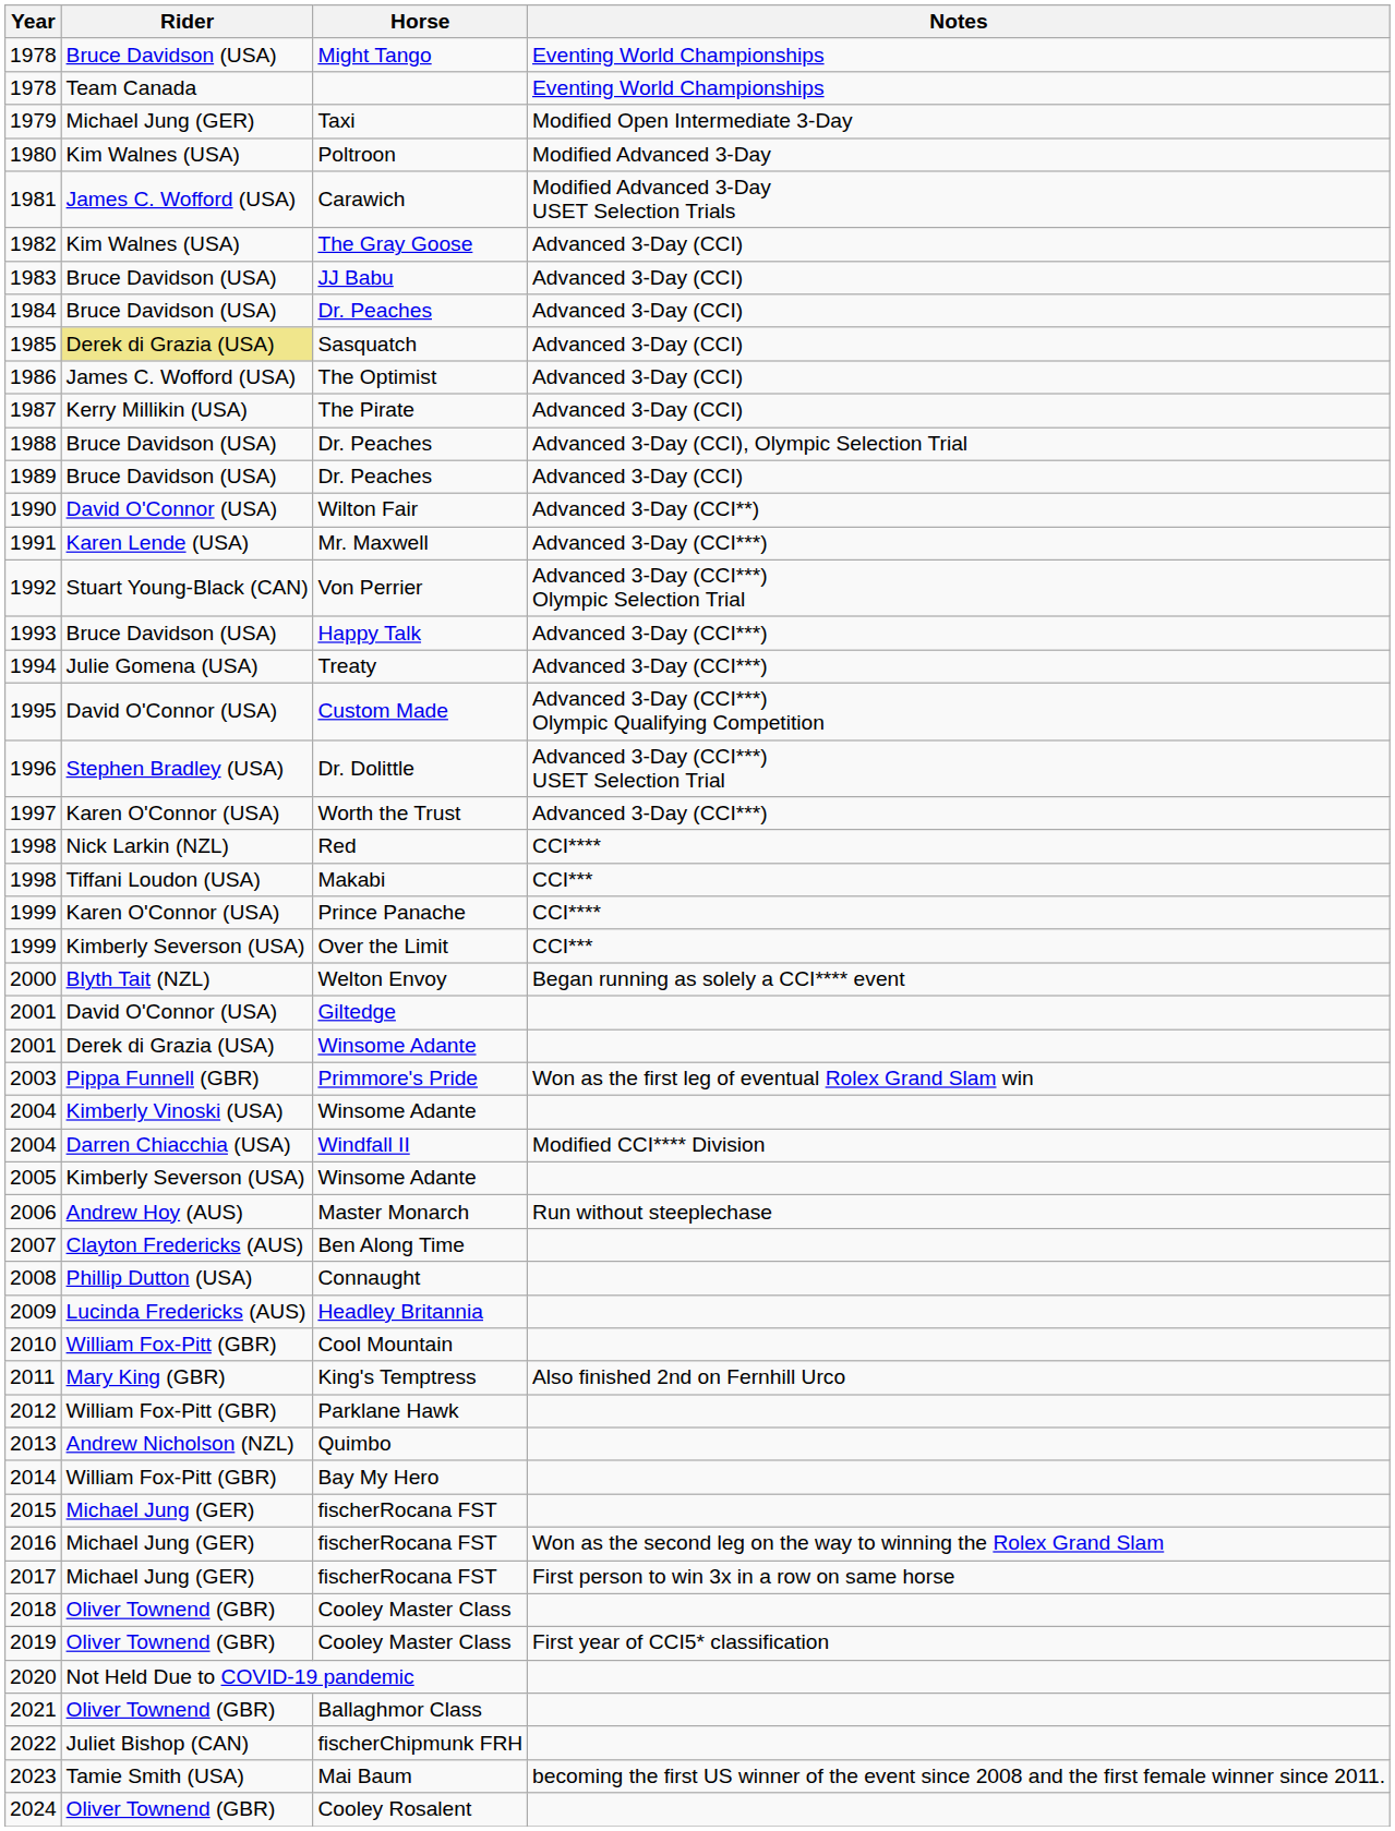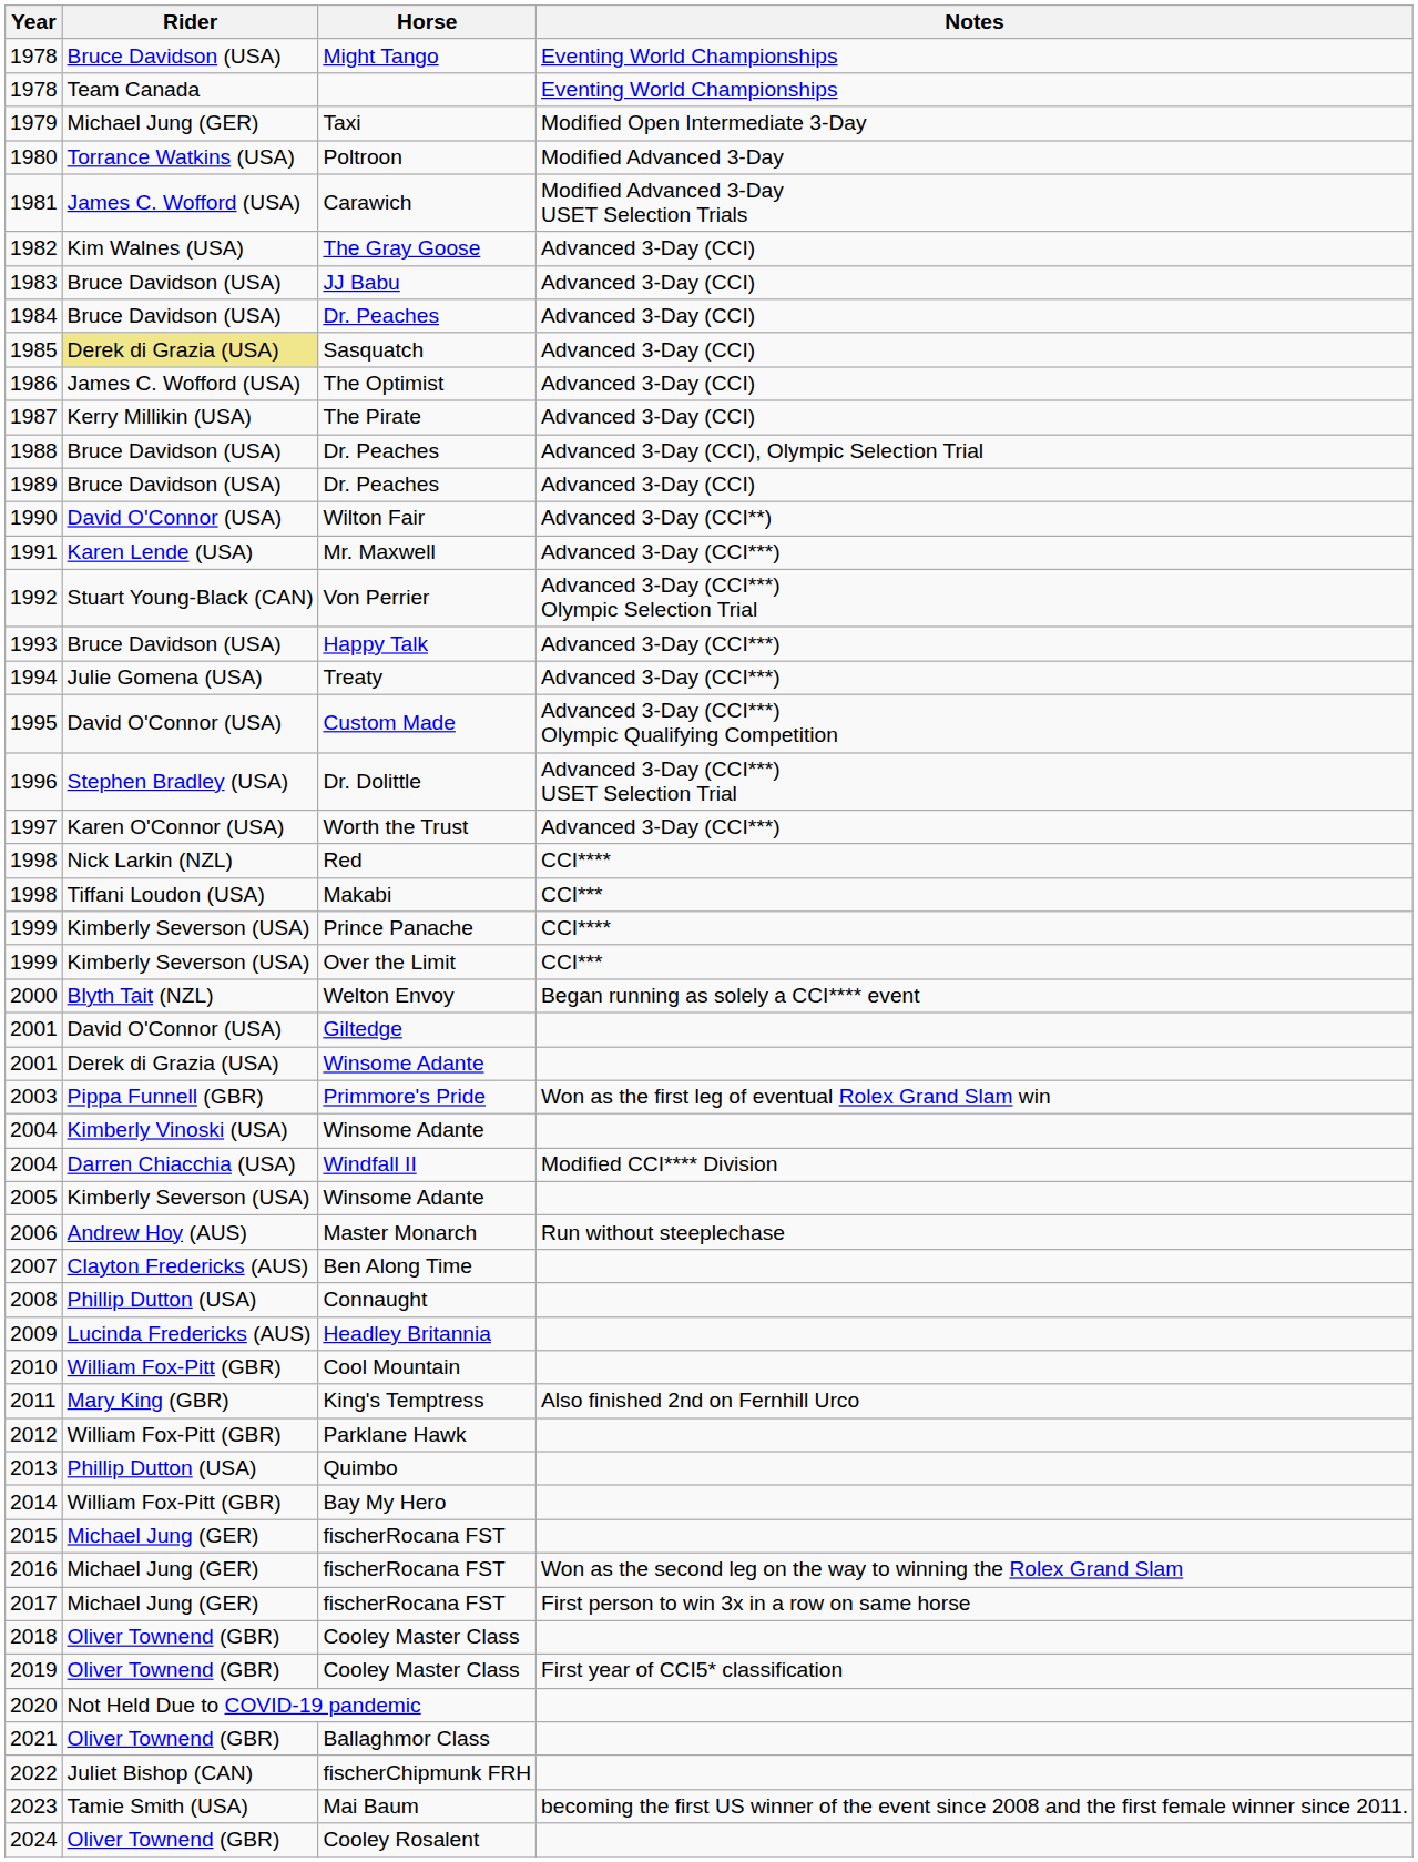1980 | Rider: Kim Walnes (USA) -> Torrance Watkins (USA)
1999 / Prince Panache | Rider: Karen O'Connor (USA) -> Kimberly Severson (USA)
2013 | Rider: Andrew Nicholson (NZL) -> Phillip Dutton (USA)
